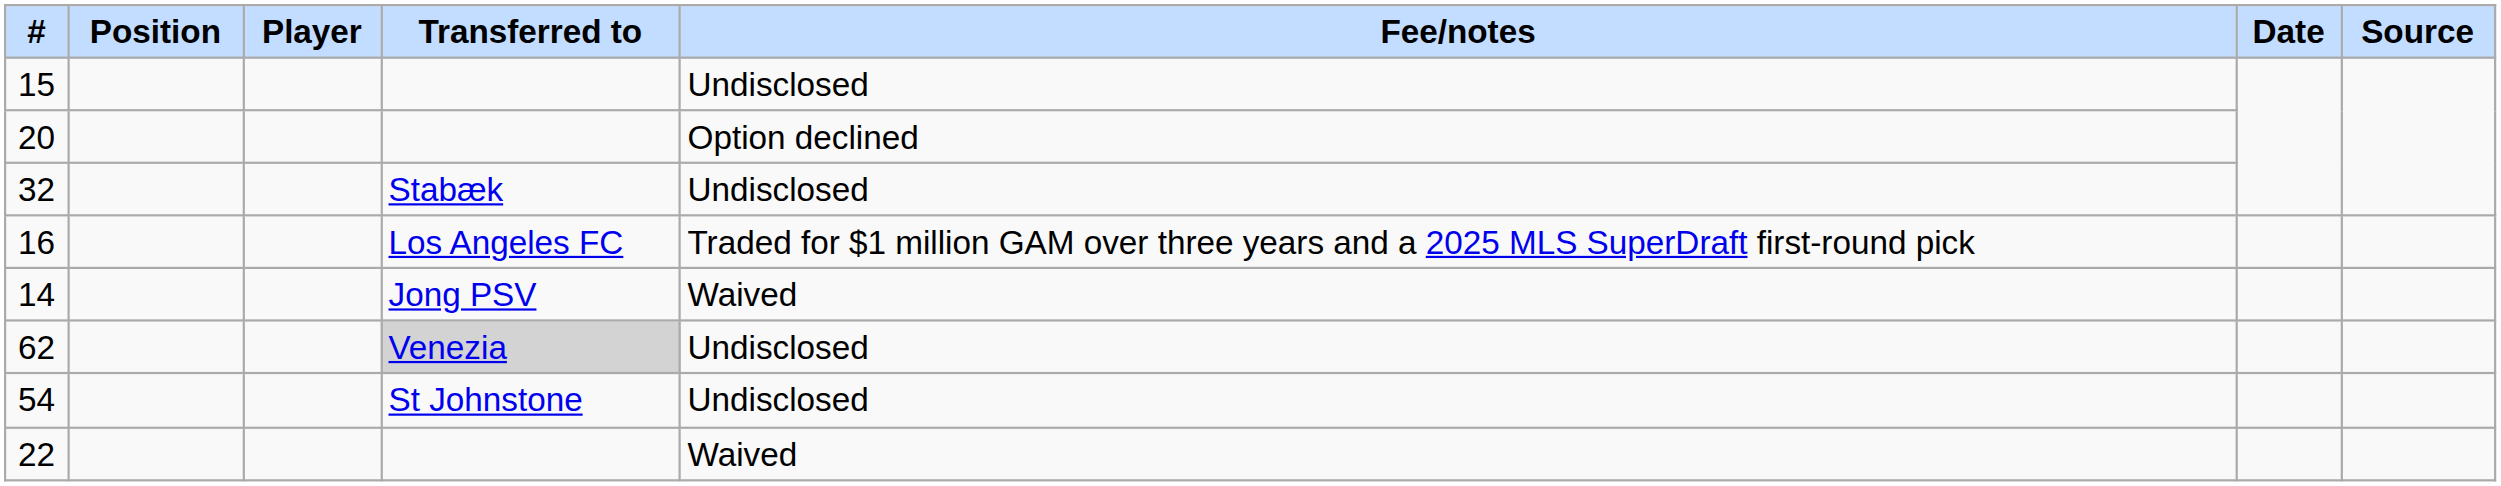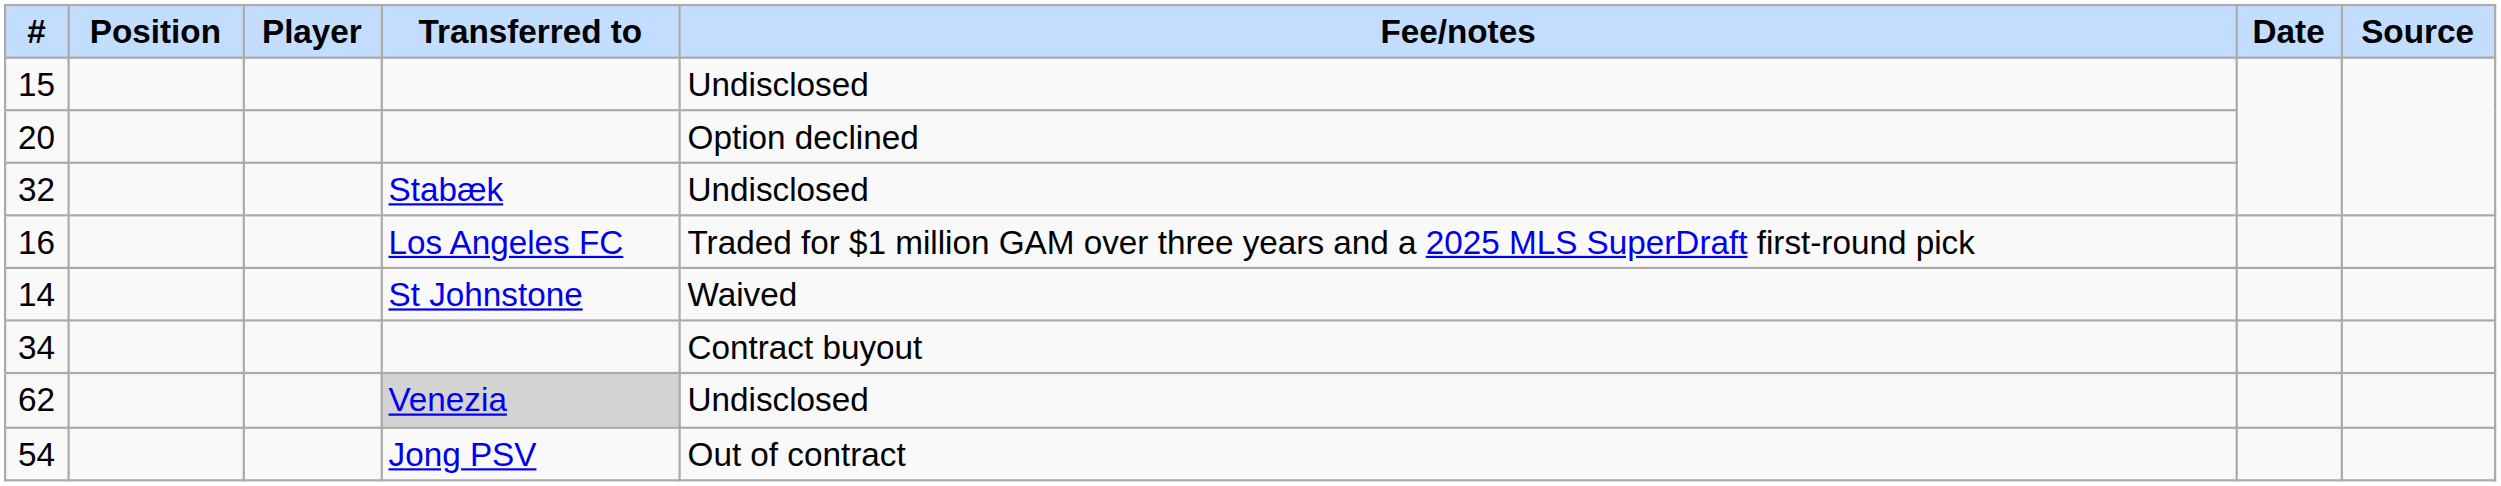14 | Transferred to: Jong PSV -> St Johnstone
+ row: 34 | Contract buyout
54 | Transferred to: St Johnstone -> Jong PSV
54 | Fee/notes: Undisclosed -> Out of contract
- row: 22 | Waived
